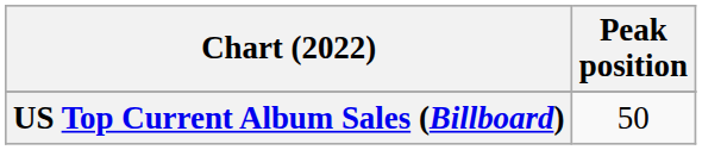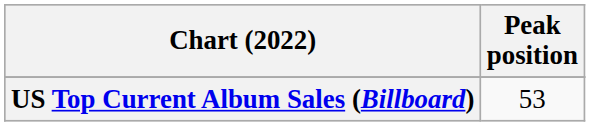US Top Current Album Sales (Billboard) | Peak position: 50 -> 53
